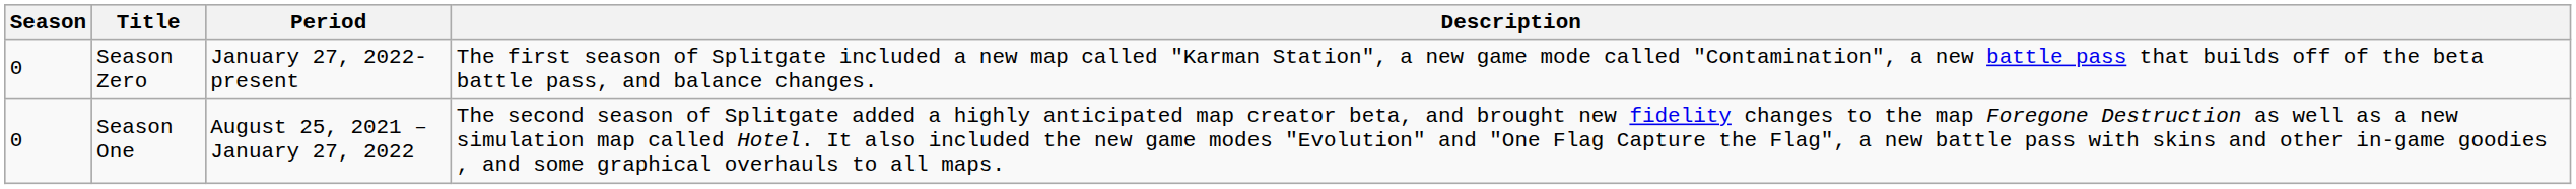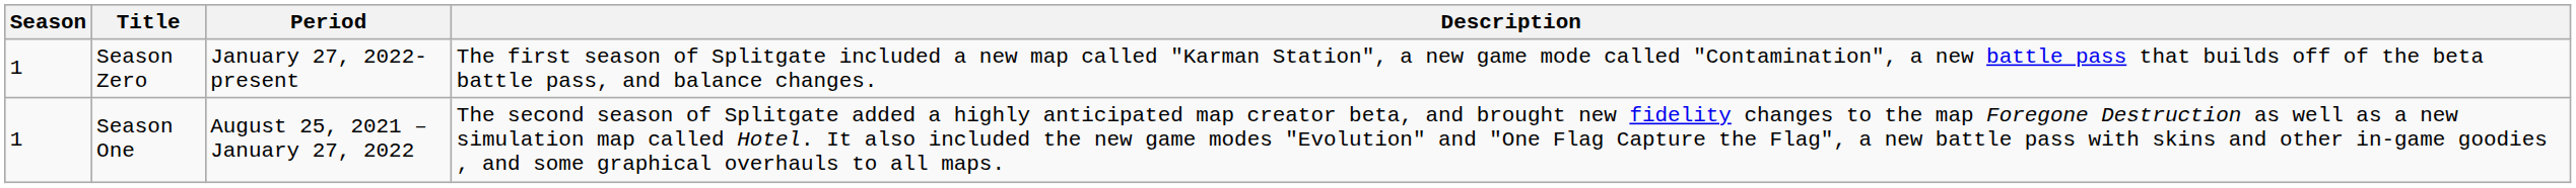Season Zero | Season: 0 -> 1
Season One | Season: 0 -> 1
